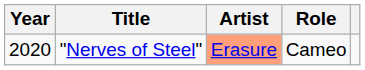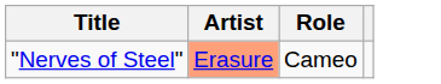- column: Year | 2020
